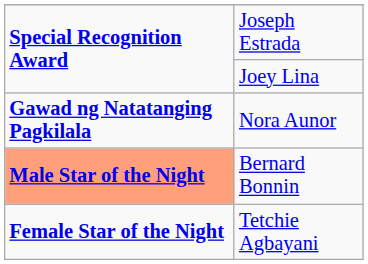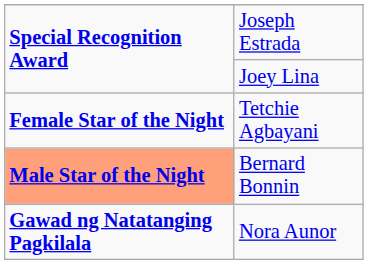rows swapped: Nora Aunor <-> Tetchie Agbayani
